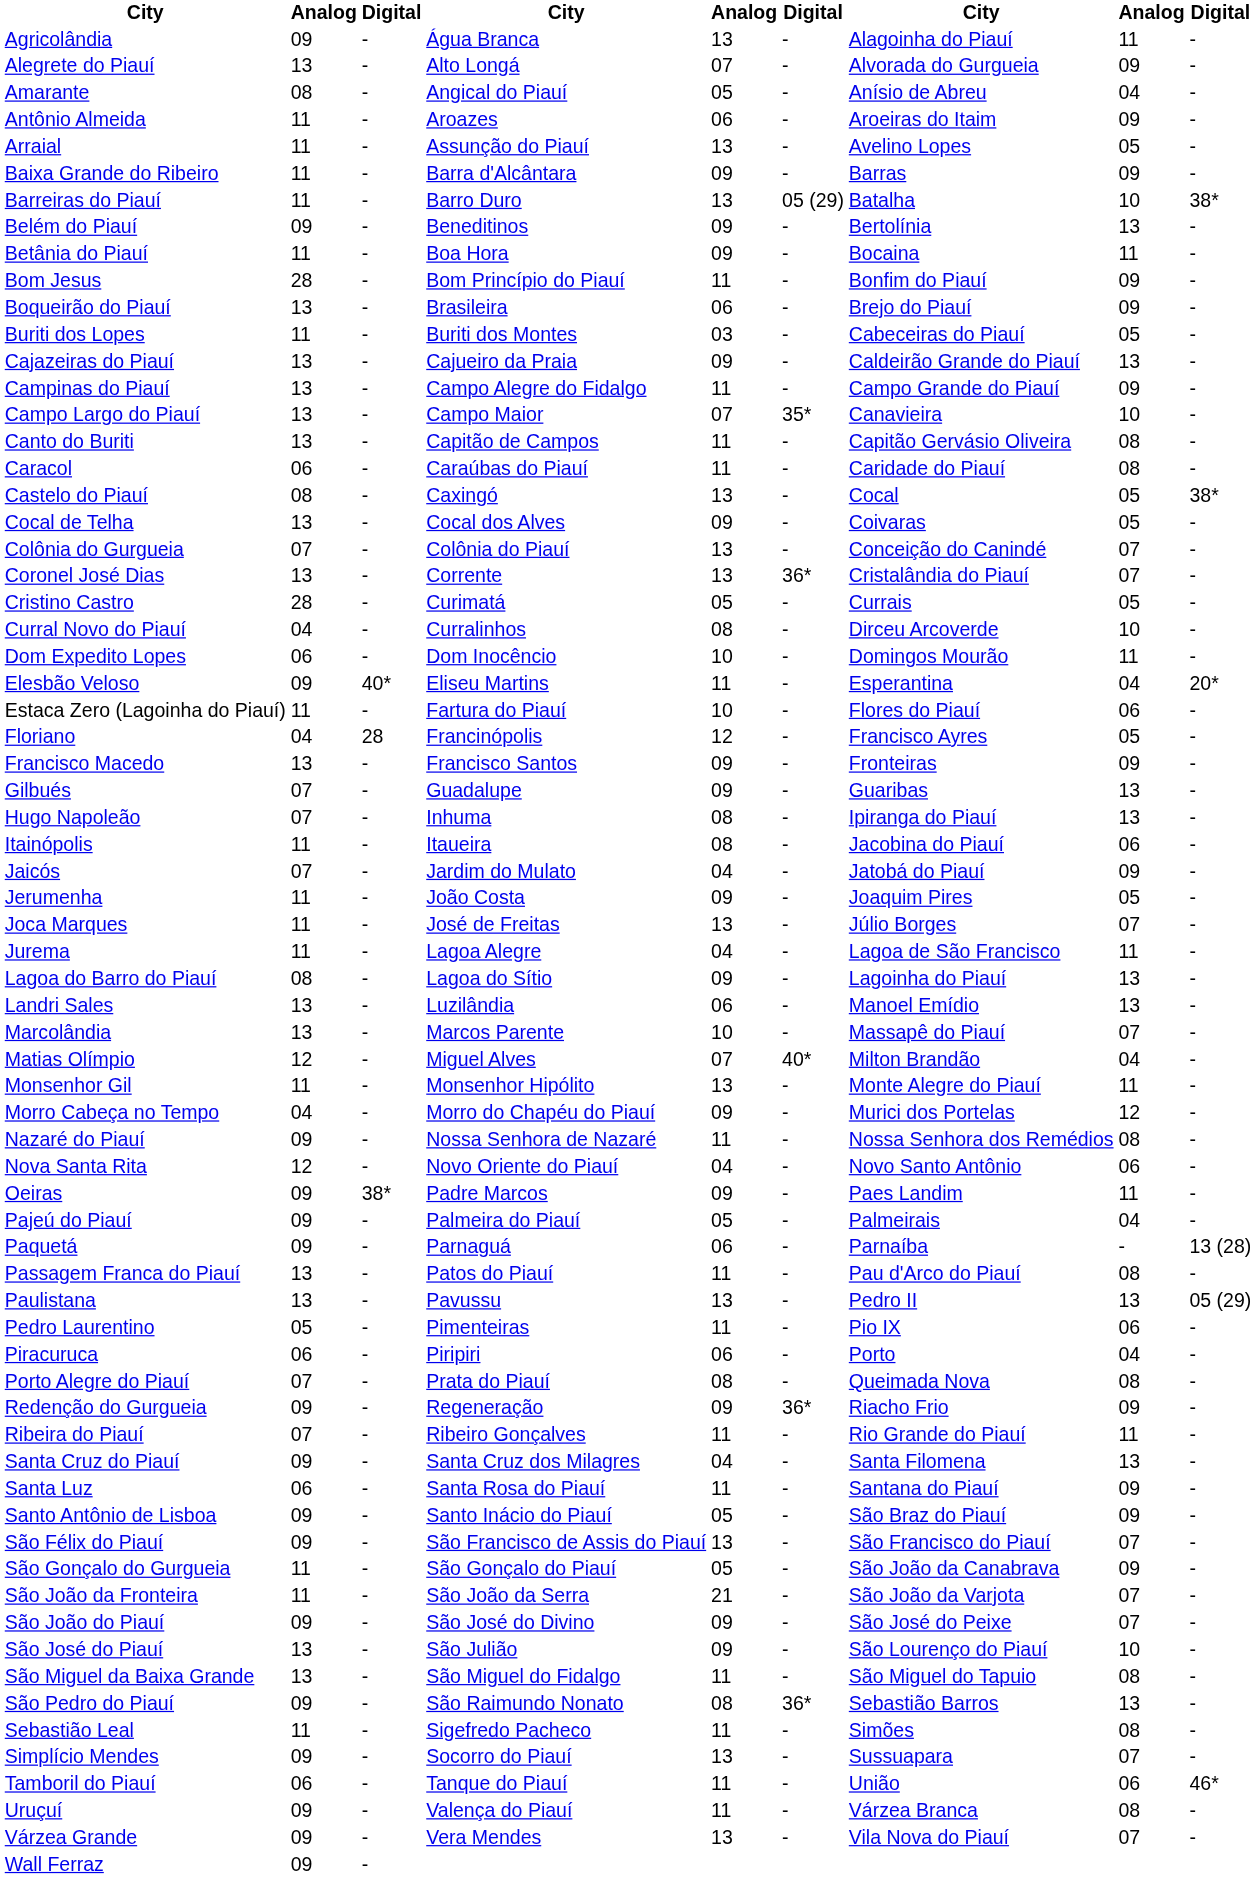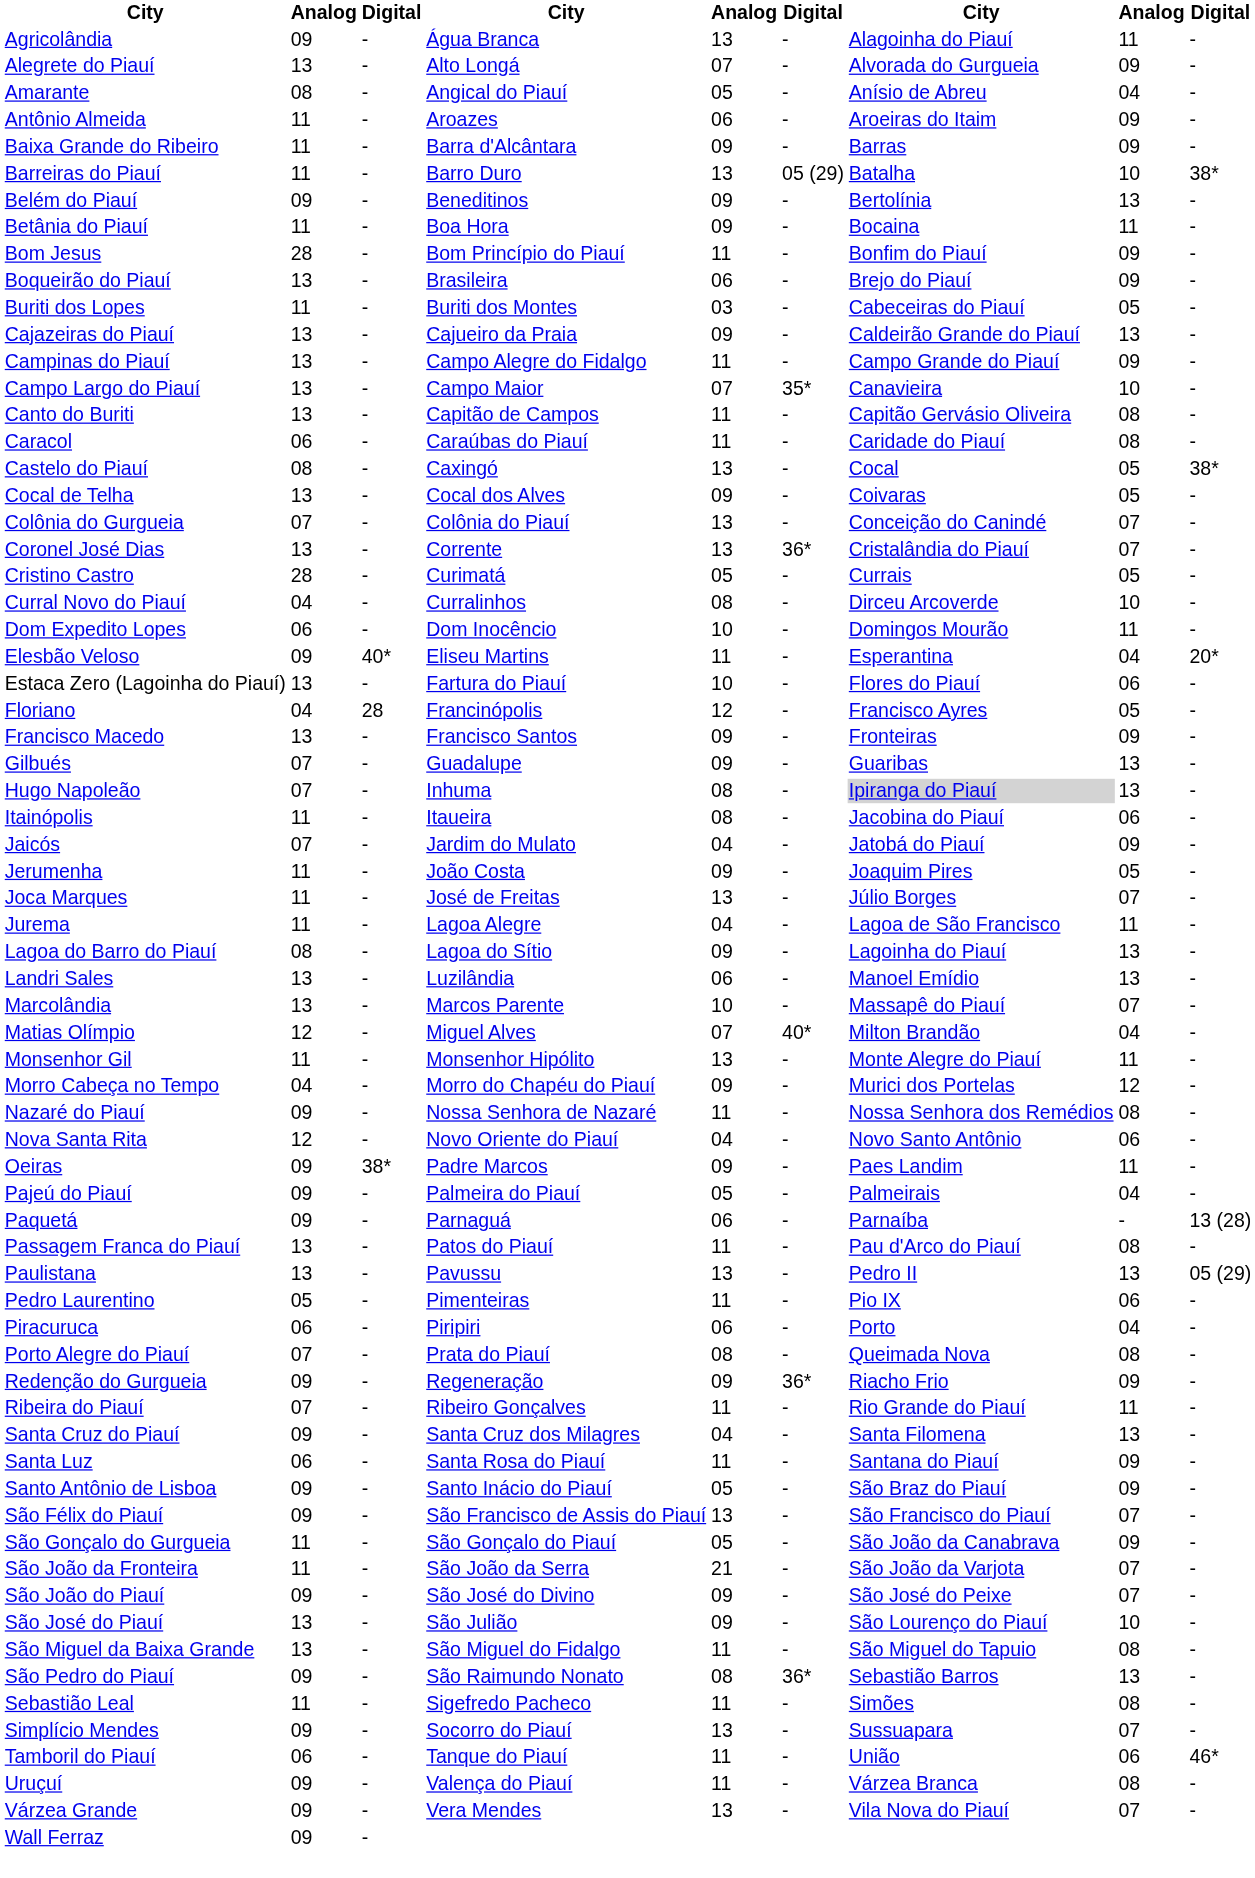- row: Arraial | 11 | - | Assunção do Piauí | 13 | - | Avelino Lopes | 05 | -
Estaca Zero (Lagoinha do Piauí) | column 2: 11 -> 13
Hugo Napoleão | column 7: no background -> lightgrey background
